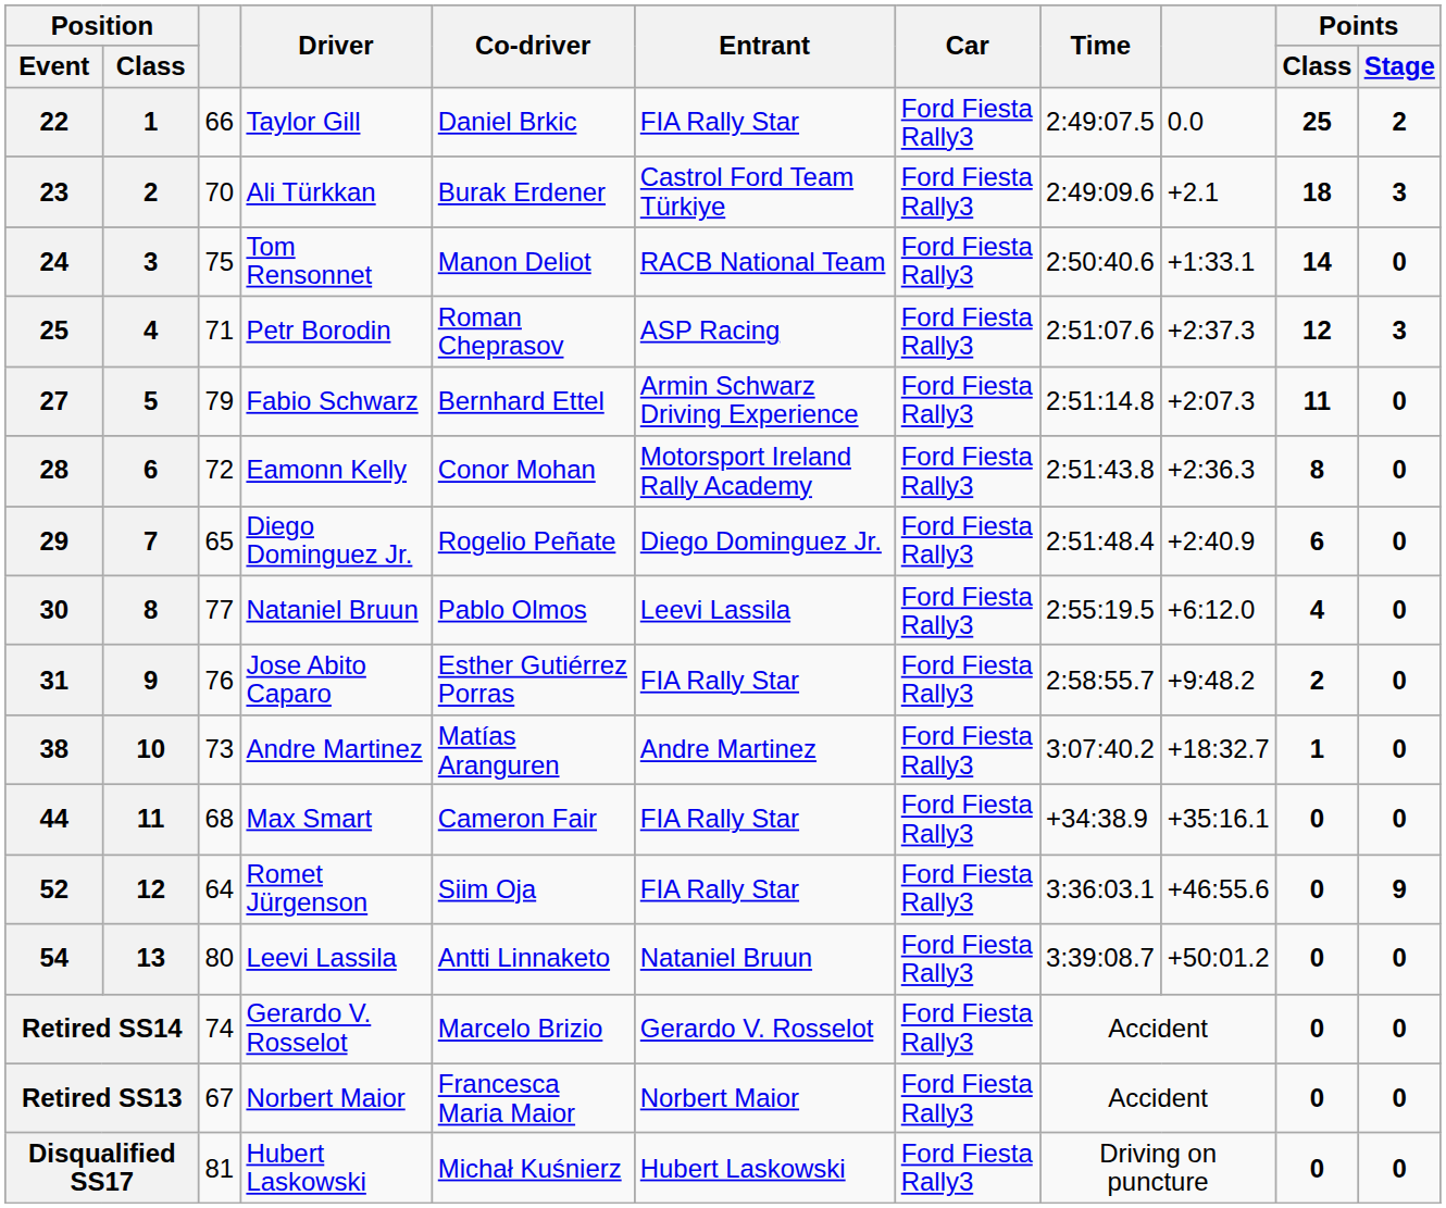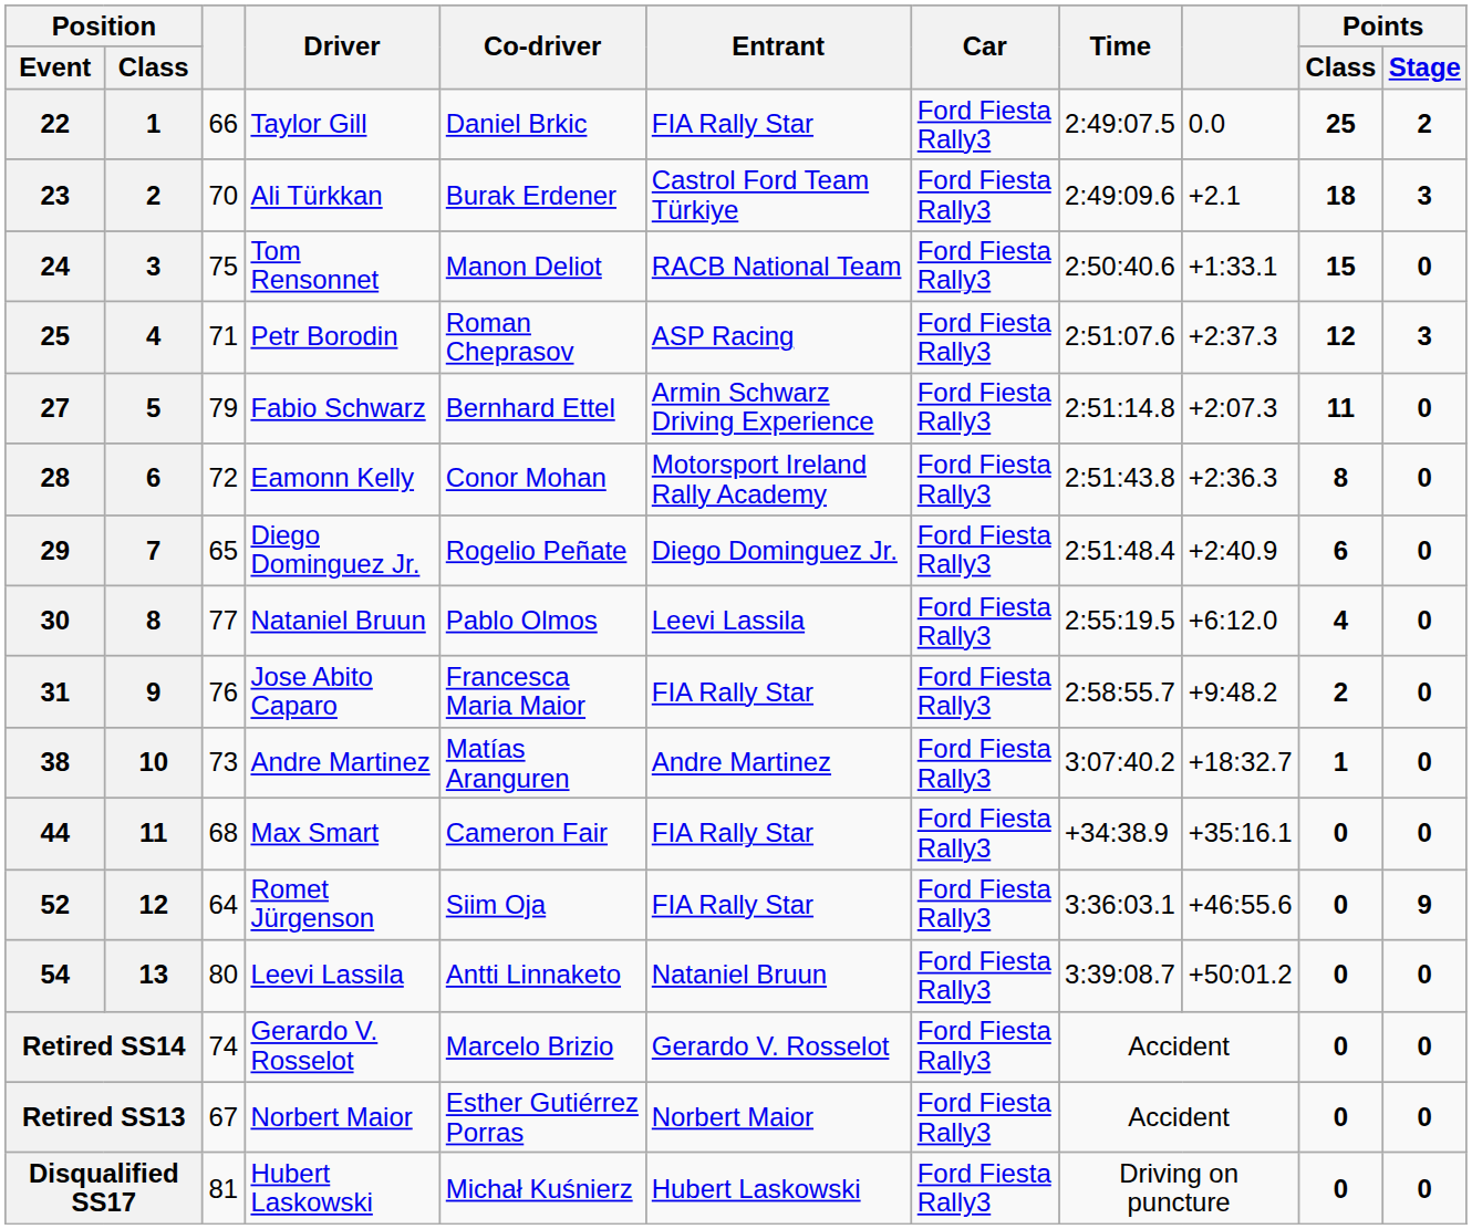24 | Points / Class: 14 -> 15
31 | Co-driver: Esther Gutiérrez Porras -> Francesca Maria Maior
Retired SS13 | Co-driver: Francesca Maria Maior -> Esther Gutiérrez Porras
